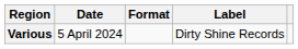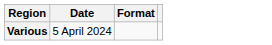- column: Label | Dirty Shine Records
